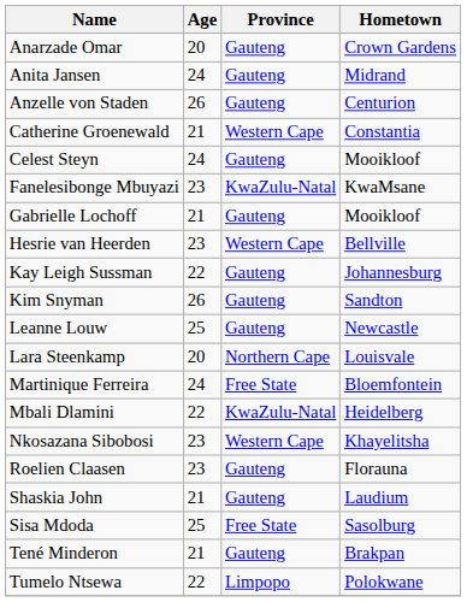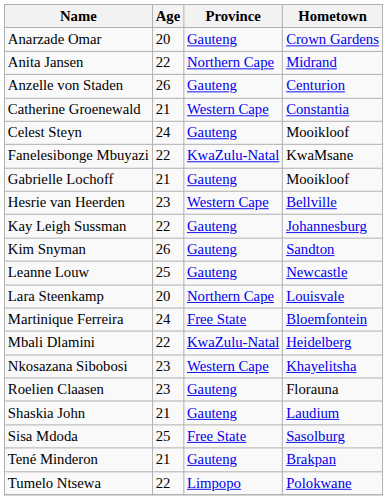Anita Jansen | Age: 24 -> 22
Anita Jansen | Province: Gauteng -> Northern Cape
Fanelesibonge Mbuyazi | Age: 23 -> 22
